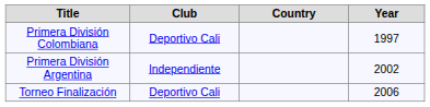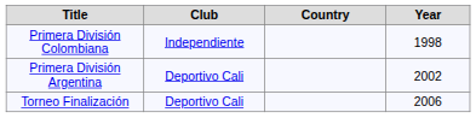Primera División Colombiana | Club: Deportivo Cali -> Independiente
Primera División Colombiana | Year: 1997 -> 1998
Primera División Argentina | Club: Independiente -> Deportivo Cali
